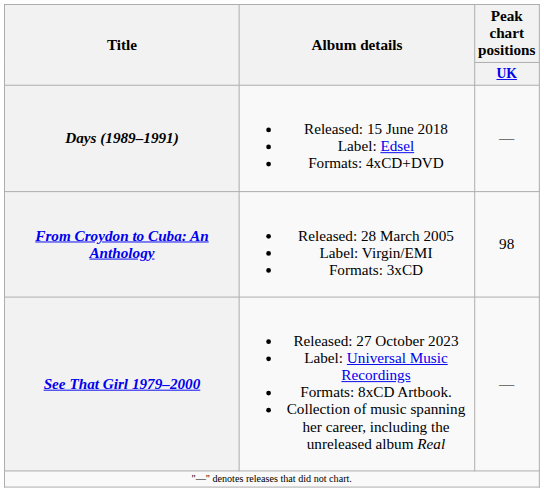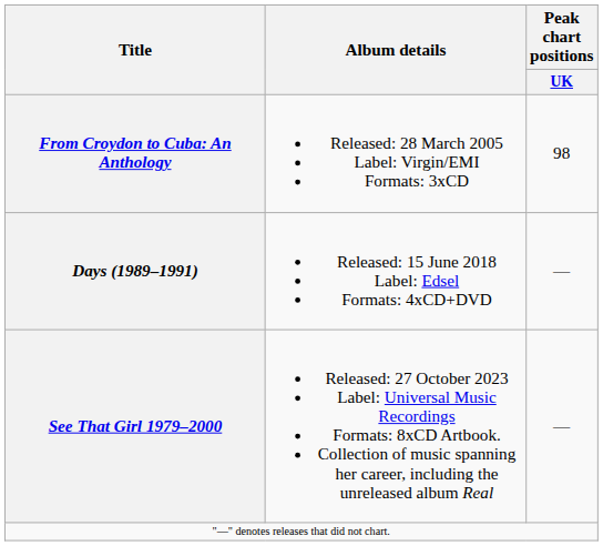rows swapped: From Croydon to Cuba: An Anthology <-> Days (1989–1991)
